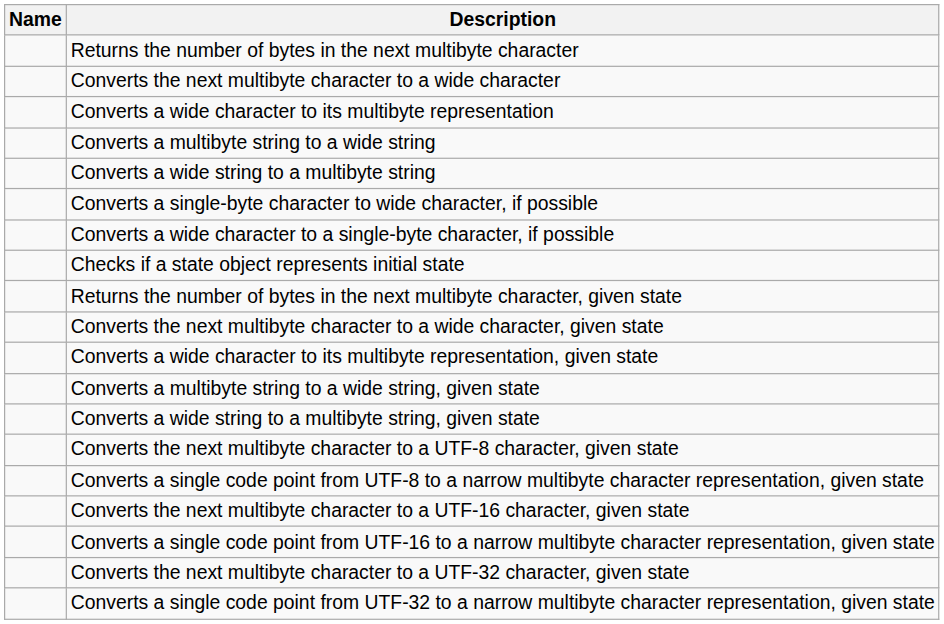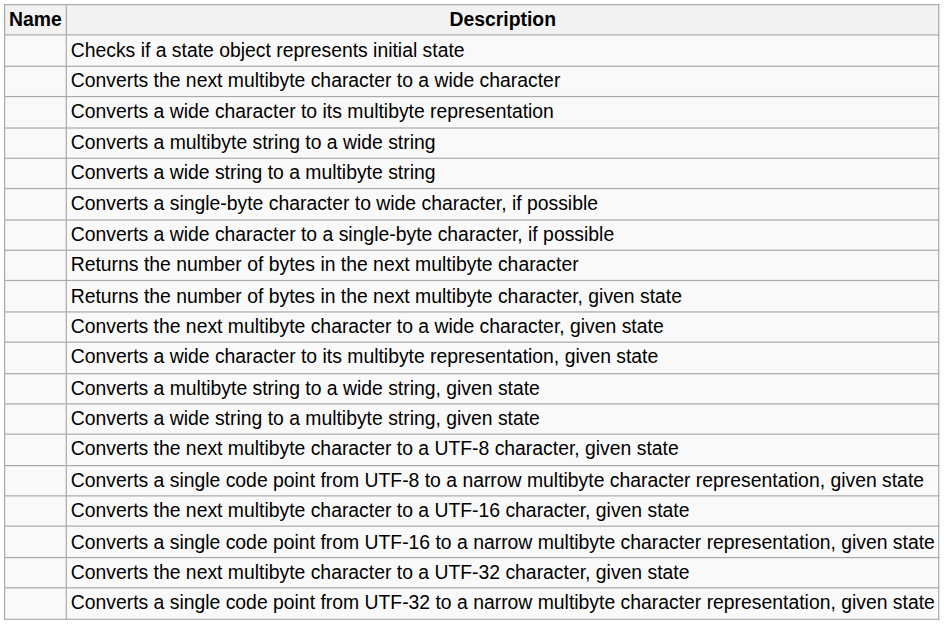rows swapped: Returns the number of bytes in the next multibyte character <-> Checks if a state object represents initial state
